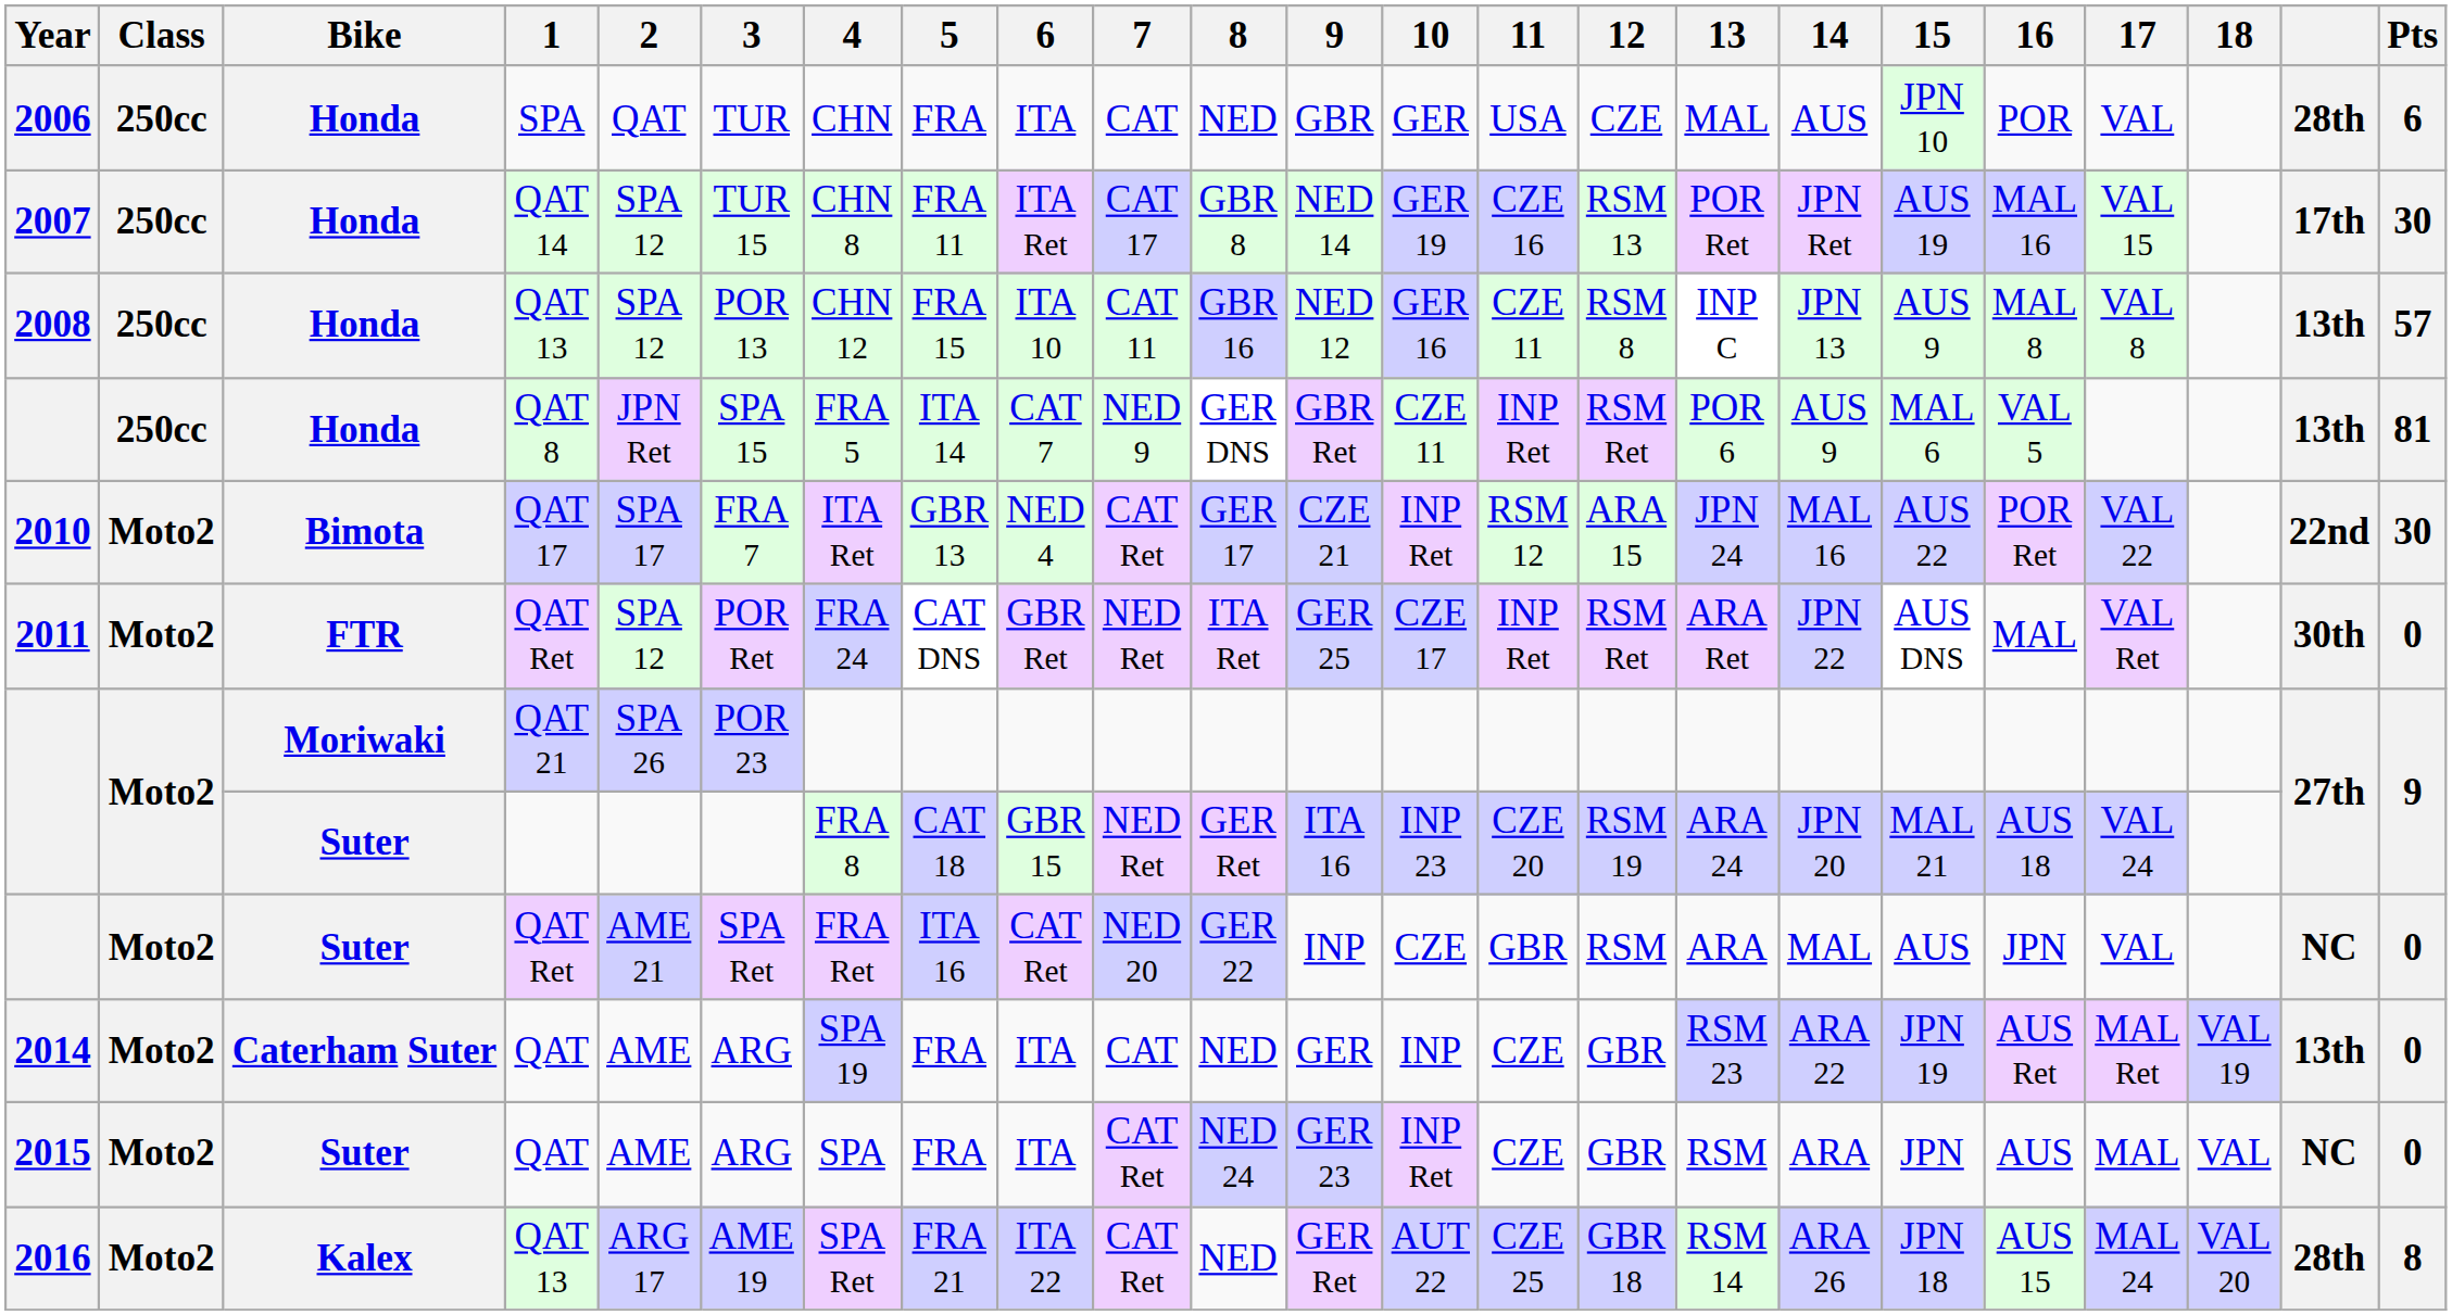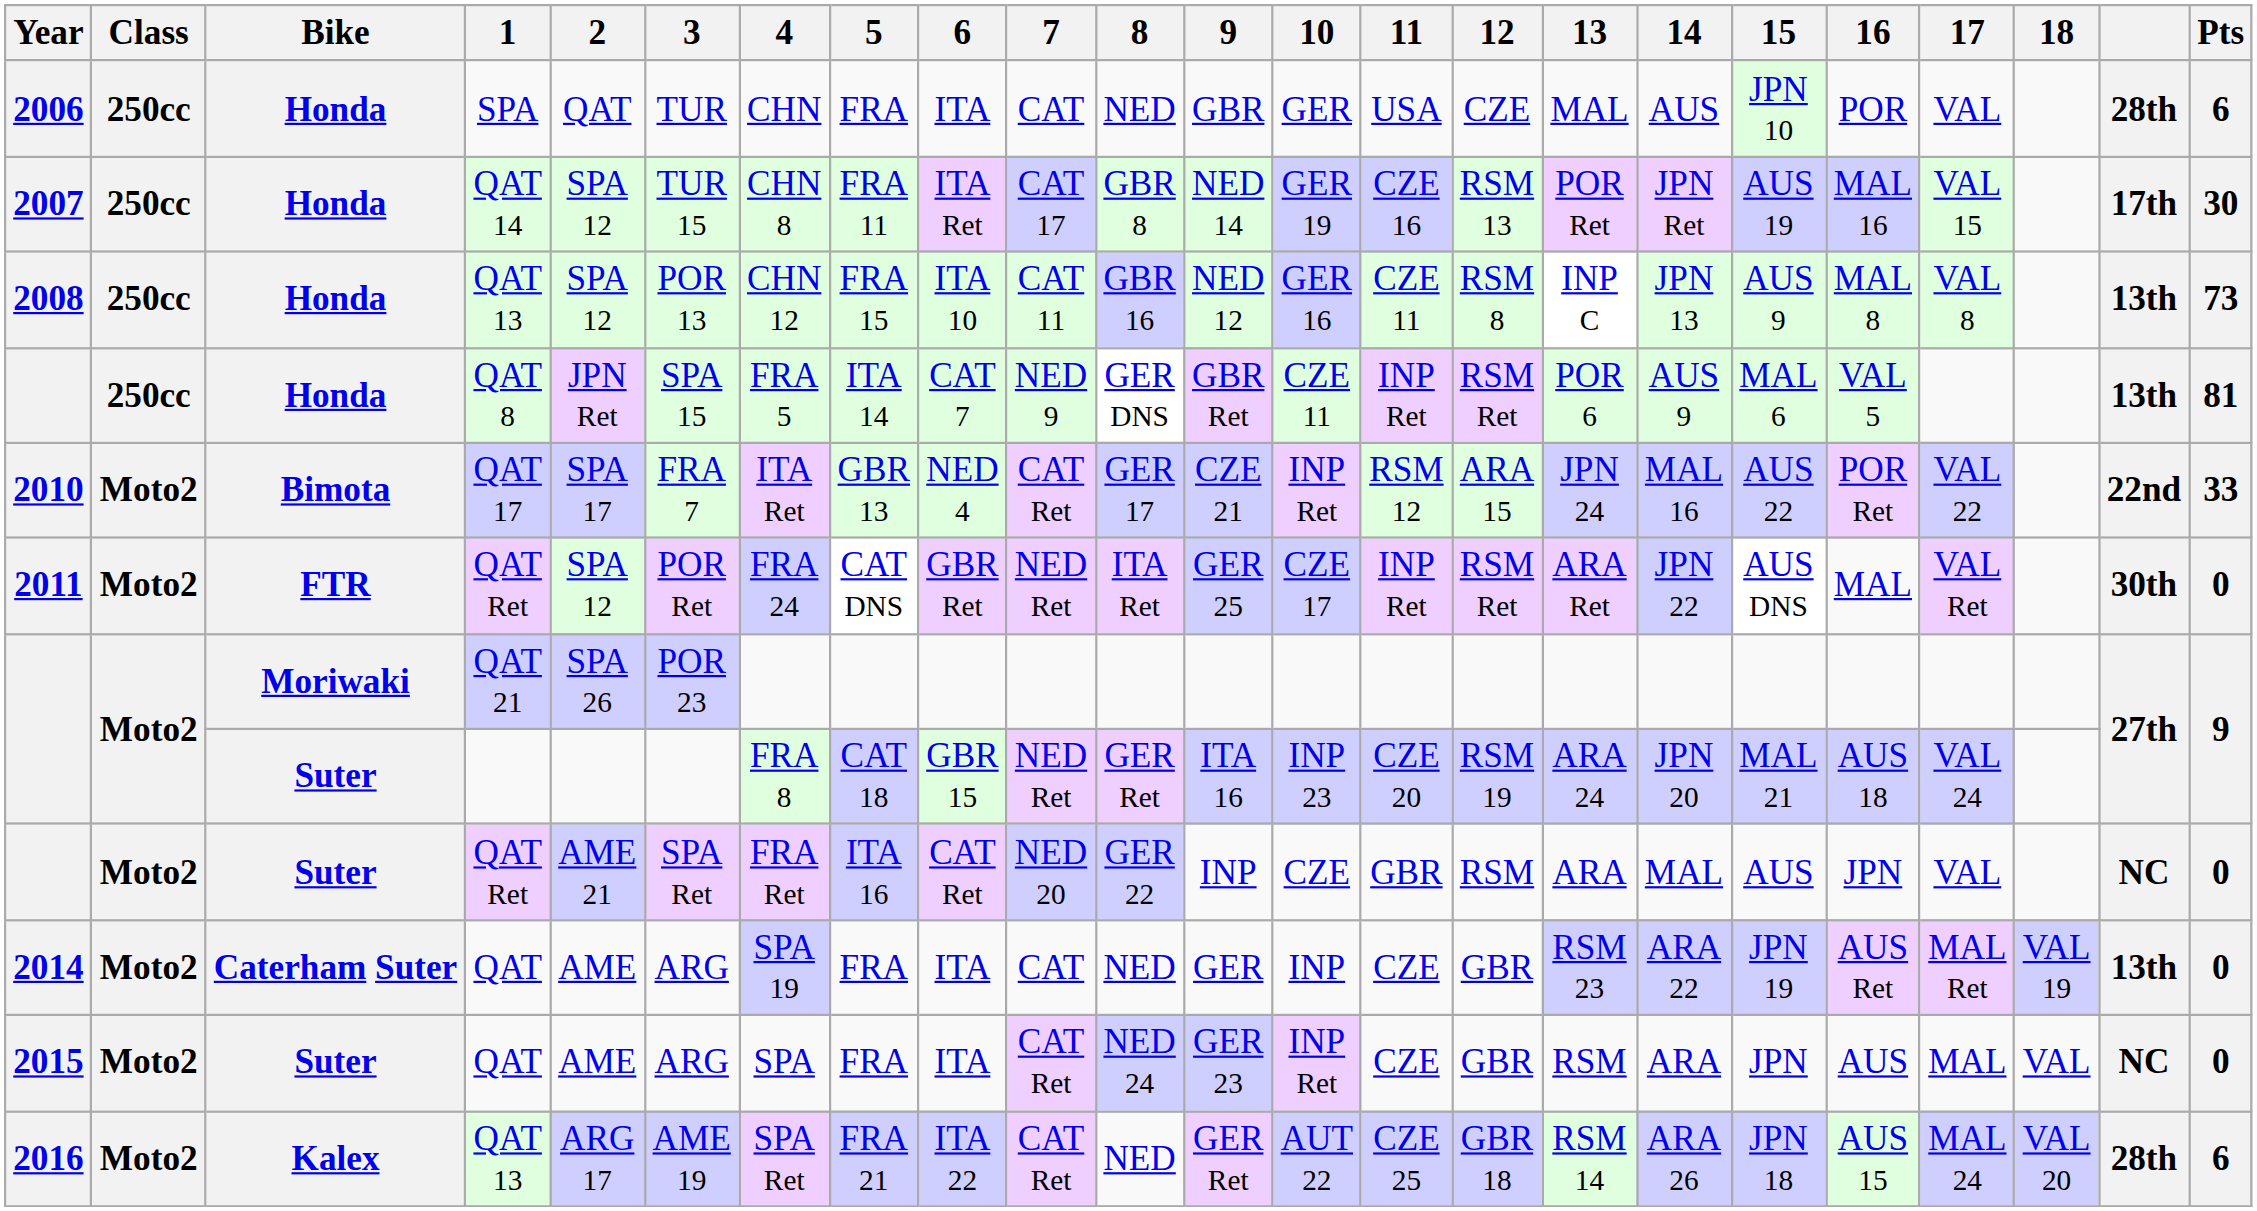2008 | Pts: 57 -> 73
2010 | Pts: 30 -> 33
2016 | Pts: 8 -> 6
